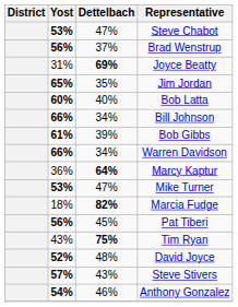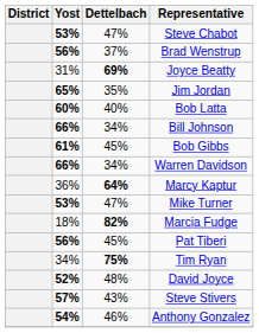Bob Gibbs | Dettelbach: 39% -> 45%
Tim Ryan | Yost: 43% -> 34%
